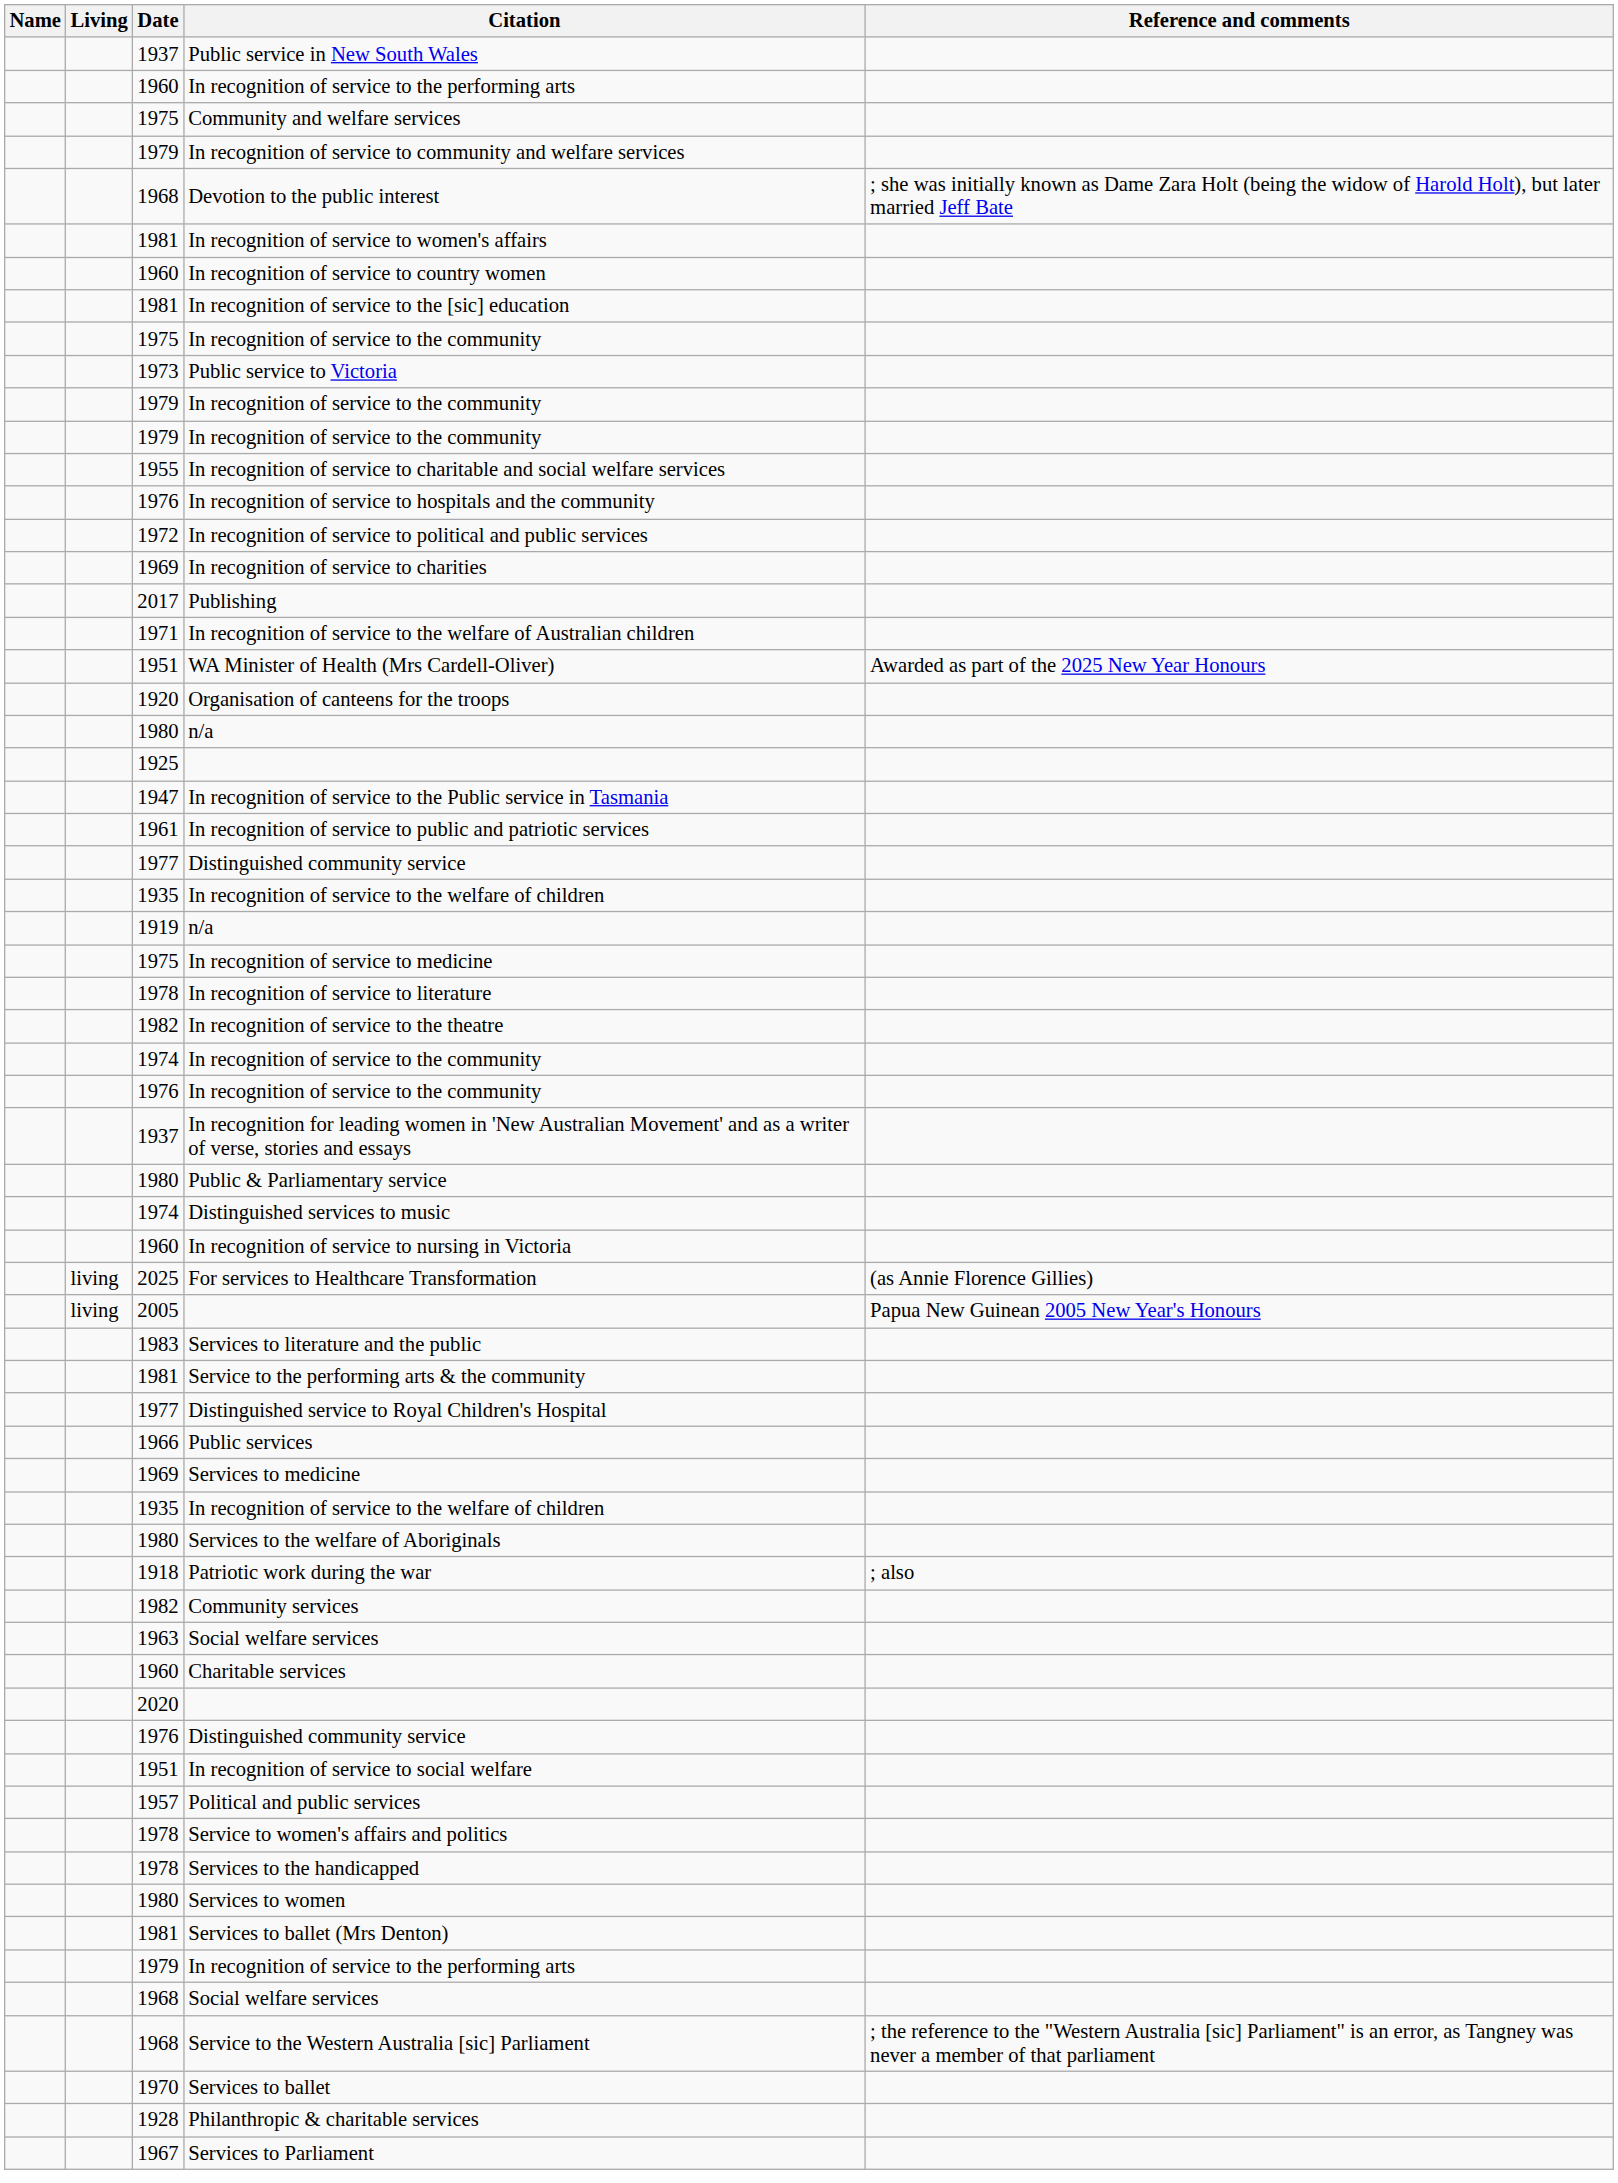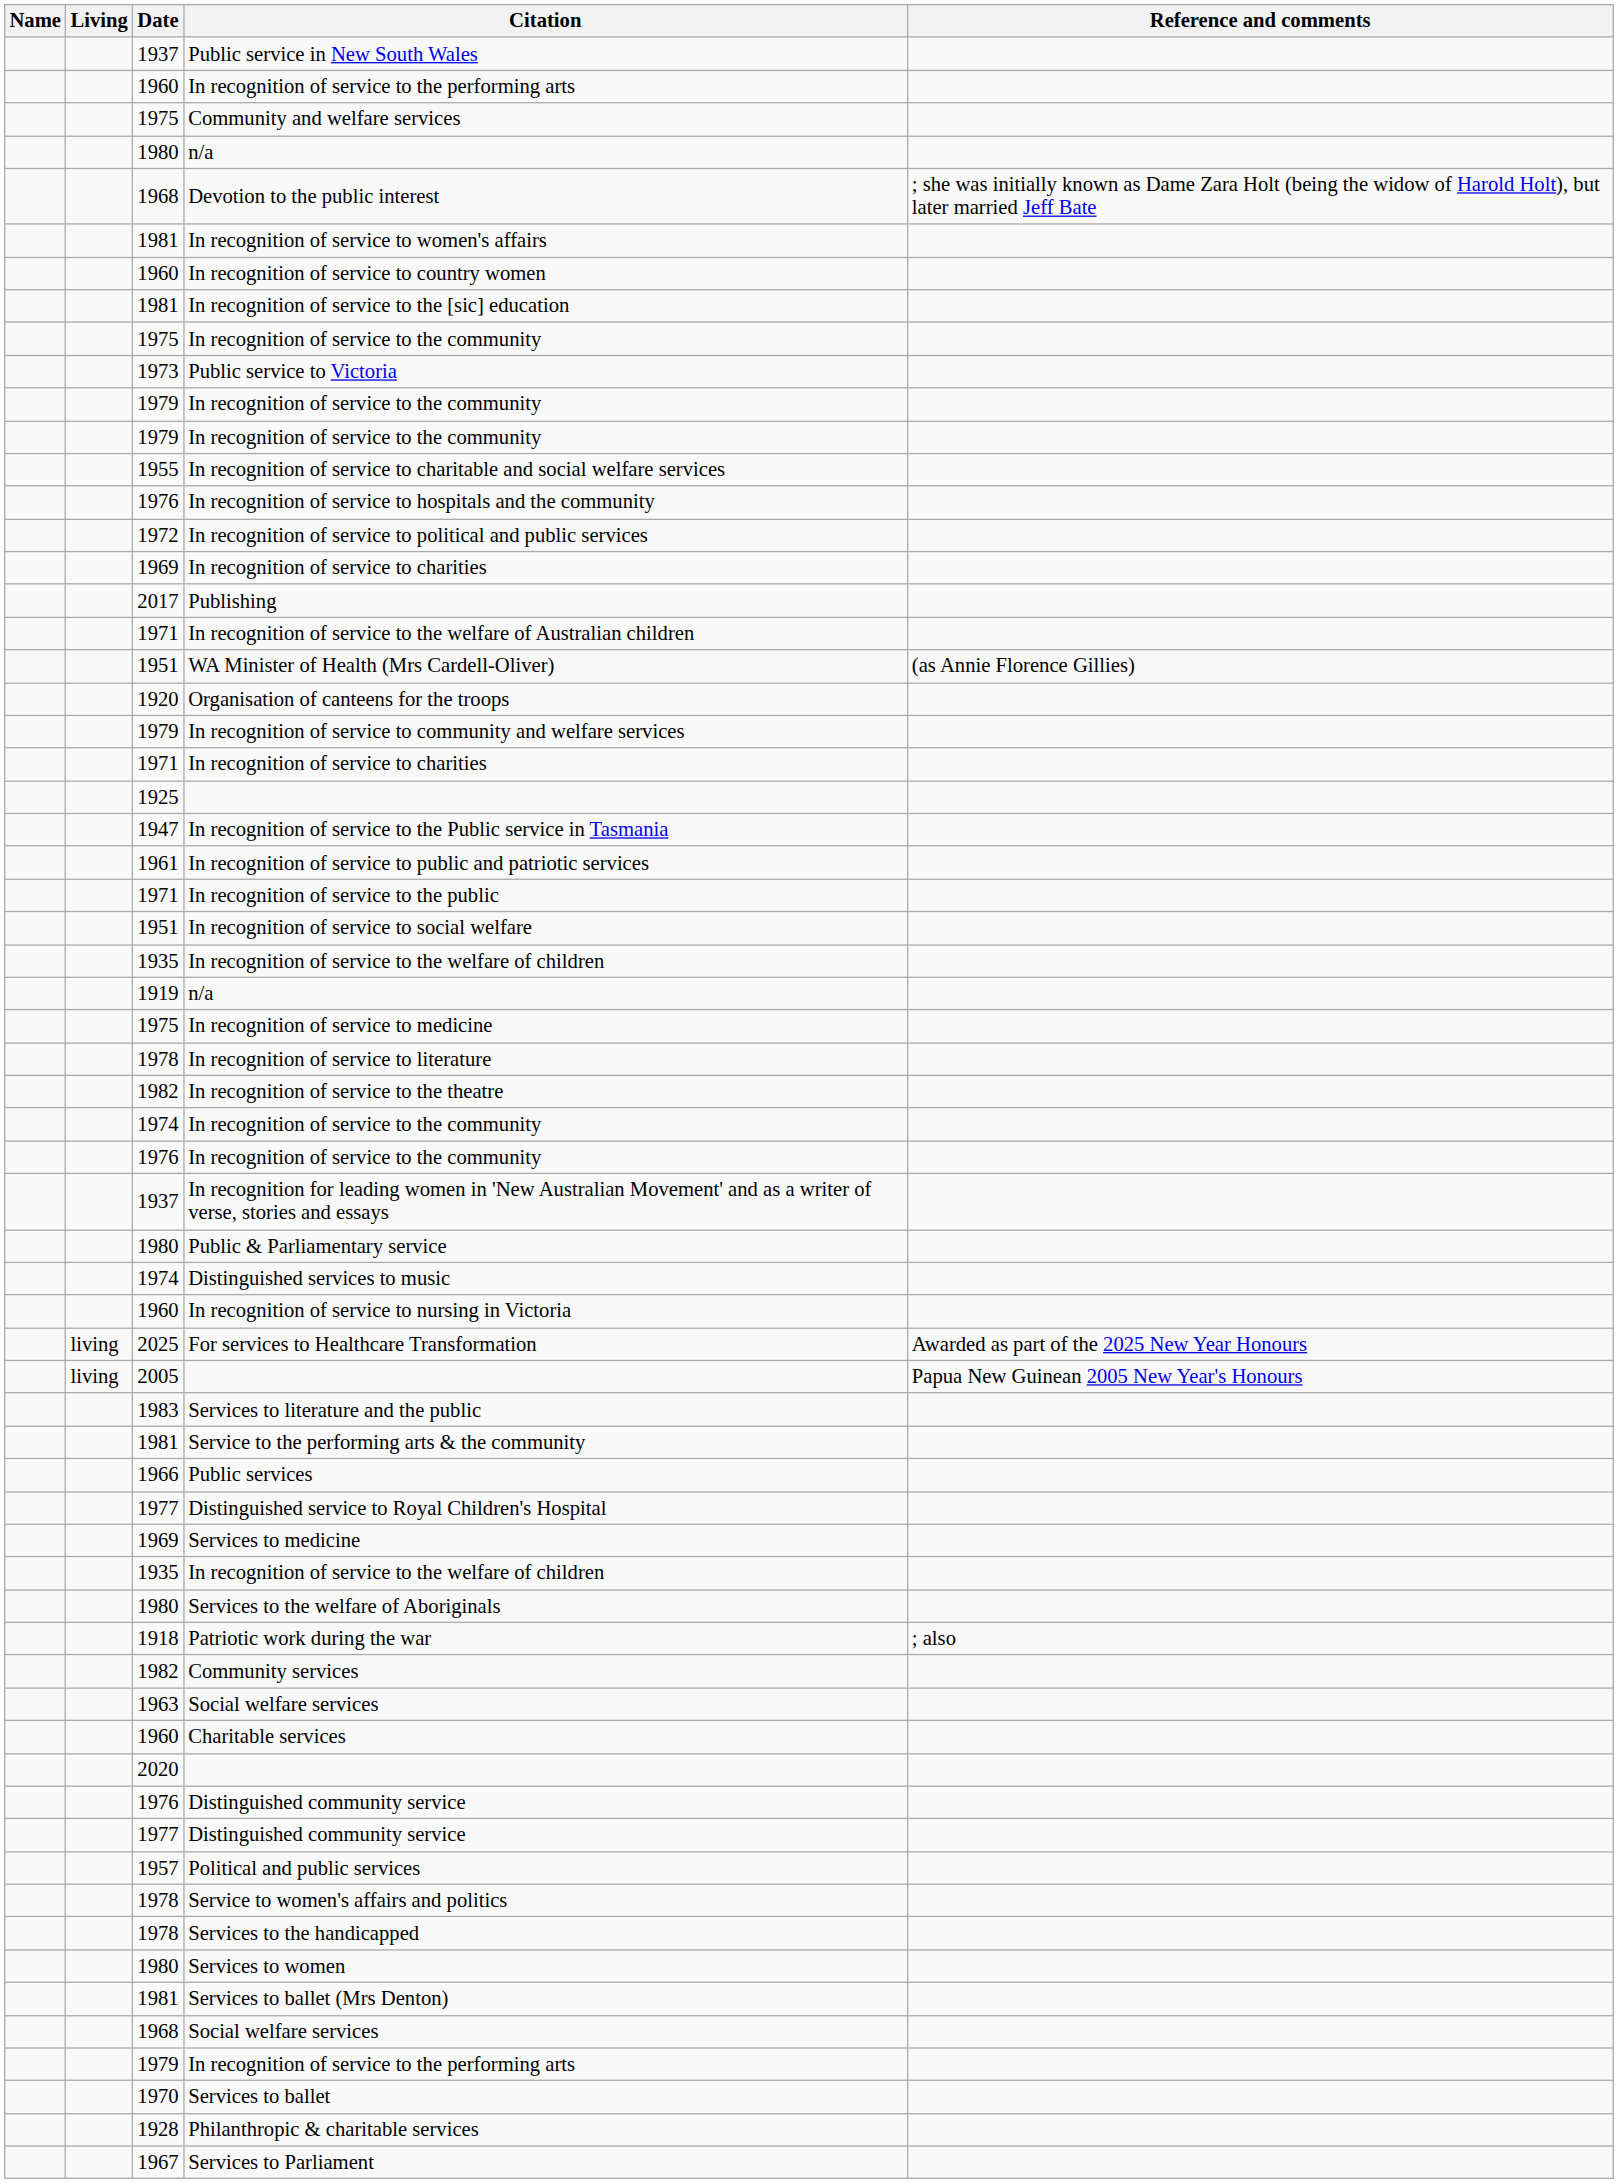rows swapped: In recognition of service to community and welfare services <-> 1980 / n/a
WA Minister of Health (Mrs Cardell-Oliver) | Reference and comments: Awarded as part of the 2025 New Year Honours -> (as Annie Florence Gillies)
+ row: 1971 | In recognition of service to charities
+ row: 1971 | In recognition of service to the public
rows swapped: In recognition of service to social welfare <-> 1977 / Distinguished community service
For services to Healthcare Transformation | Reference and comments: (as Annie Florence Gillies) -> Awarded as part of the 2025 New Year Honours
rows swapped: Public services <-> Distinguished service to Royal Children's Hospital
rows swapped: 1968 / Social welfare services <-> 1979 / In recognition of service to the performing arts
- row: 1968 | Service to the Western Australia [sic] Parliament | ; the reference to the "Western Australia [sic] Parliament" is an error, as Tangney was never a member of that parliament
